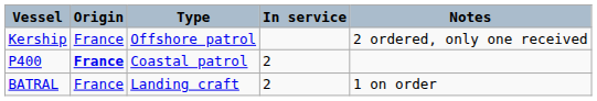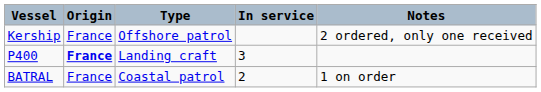P400 | Type: Coastal patrol -> Landing craft
P400 | In service: 2 -> 3
BATRAL | Type: Landing craft -> Coastal patrol
